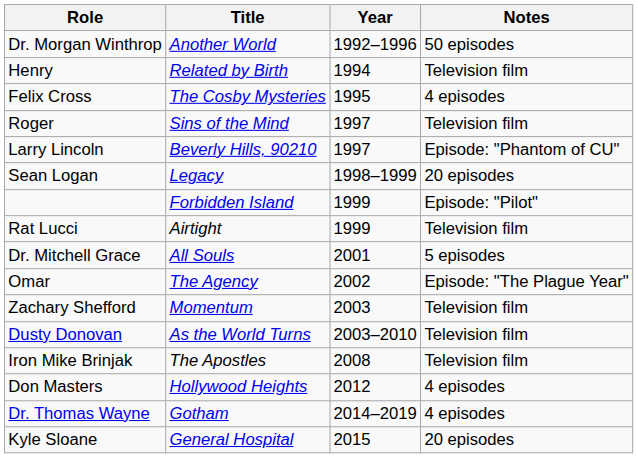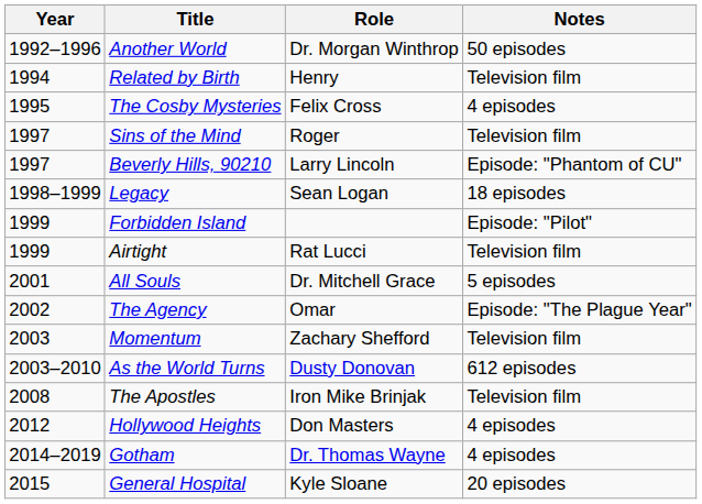columns swapped: Year <-> Role
Legacy | Notes: 20 episodes -> 18 episodes
As the World Turns | Notes: Television film -> 612 episodes
